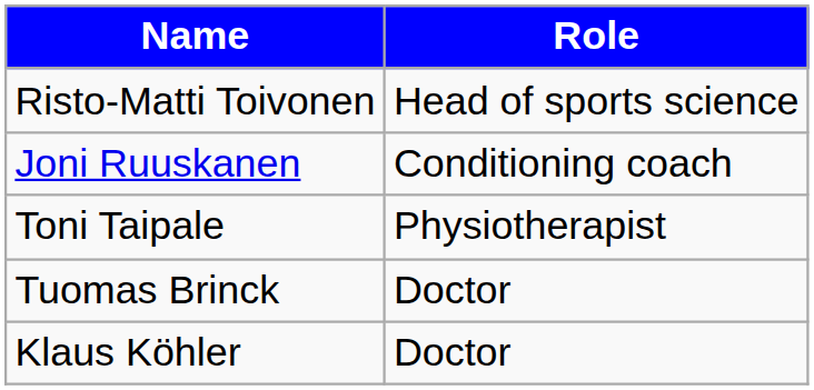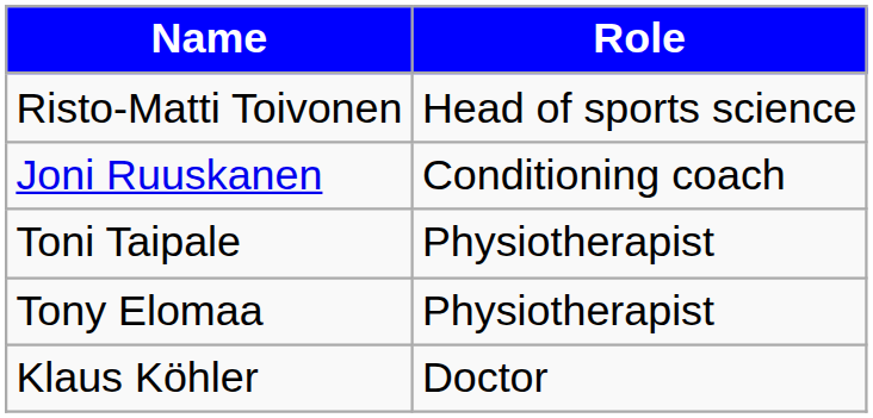+ row: Tony Elomaa | Physiotherapist
- row: Tuomas Brinck | Doctor
